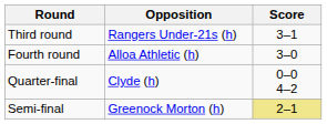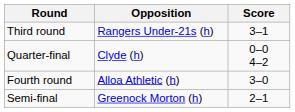rows swapped: Fourth round <-> Quarter-final
Semi-final | Score: khaki background -> no background
